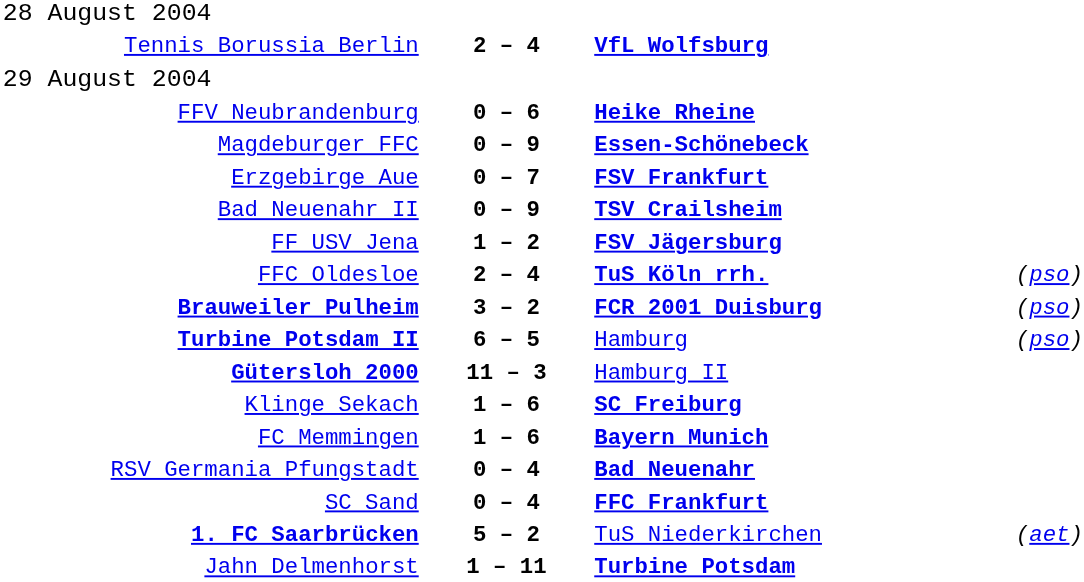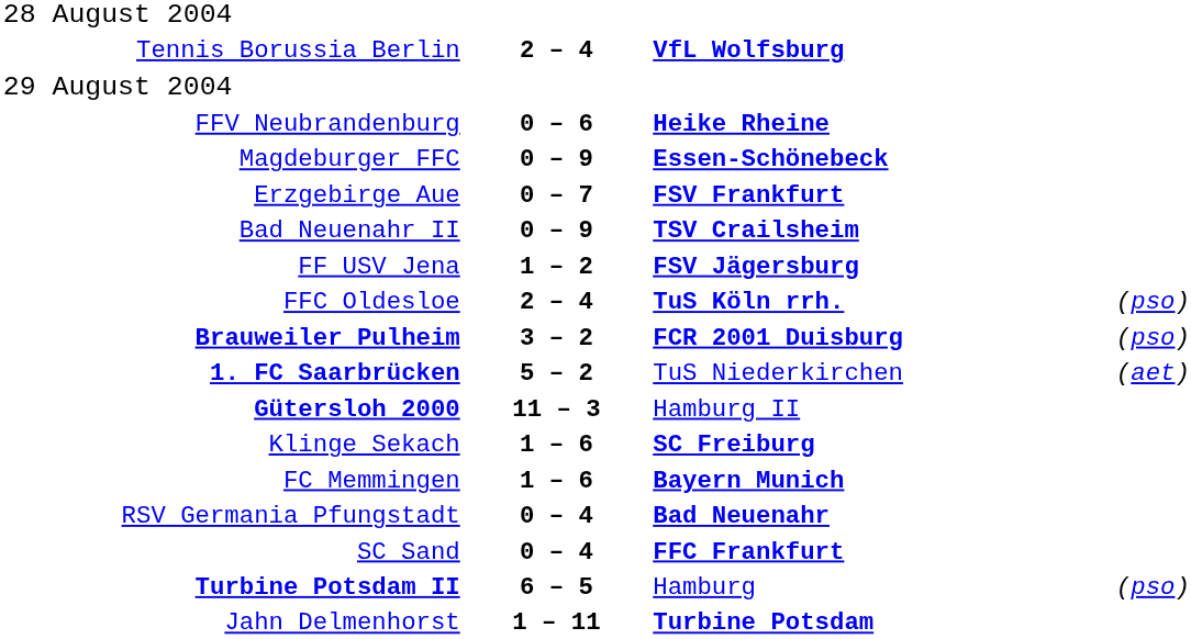rows swapped: Turbine Potsdam II <-> 1. FC Saarbrücken
